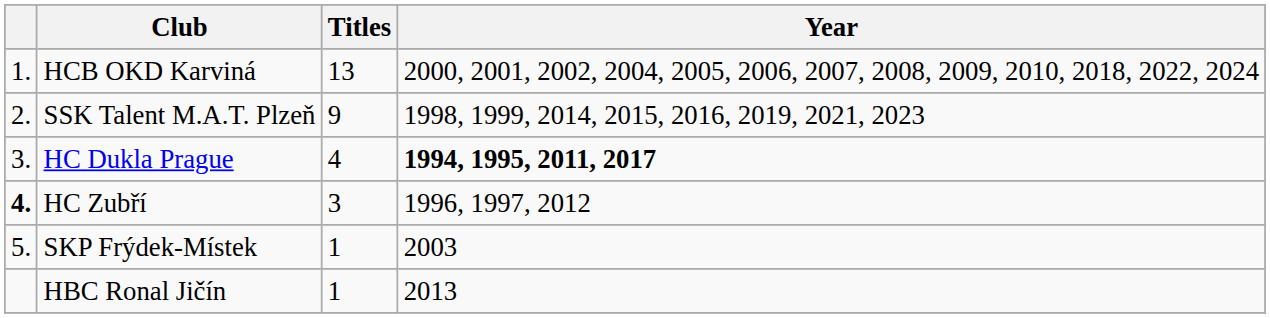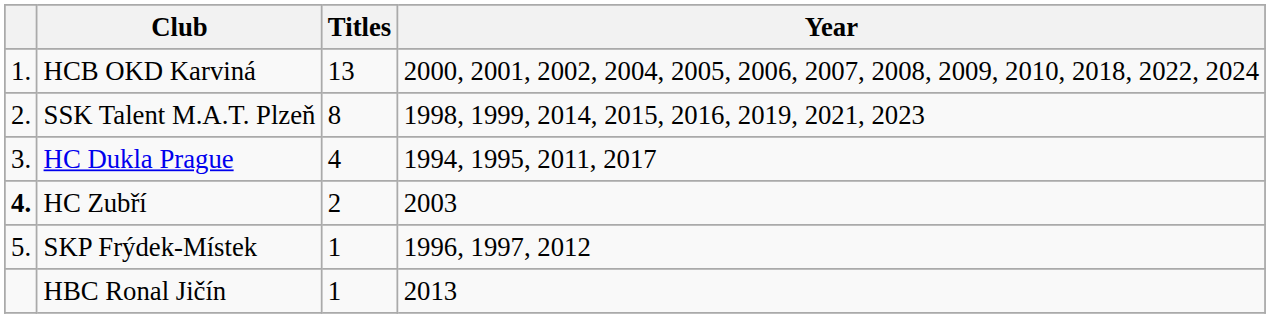SSK Talent M.A.T. Plzeň | Titles: 9 -> 8
HC Dukla Prague | Year: bold -> normal
HC Zubří | Titles: 3 -> 2
HC Zubří | Year: 1996, 1997, 2012 -> 2003
SKP Frýdek-Místek | Year: 2003 -> 1996, 1997, 2012
